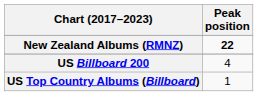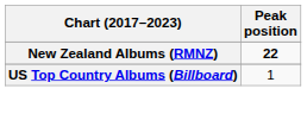- row: US Billboard 200 | 4
